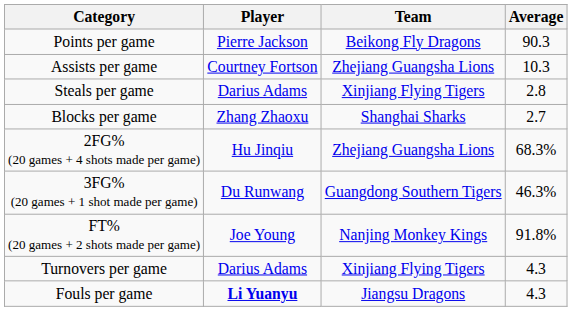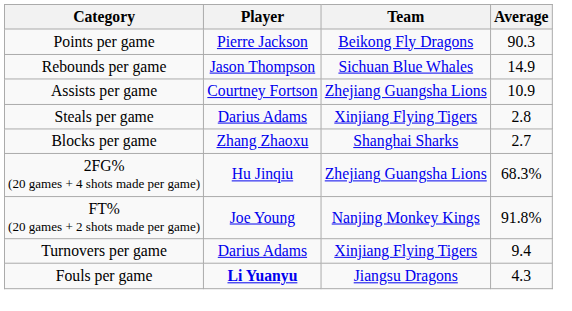+ row: Rebounds per game | Jason Thompson | Sichuan Blue Whales | 14.9
Assists per game | Average: 10.3 -> 10.9
- row: 3FG% (20 games + 1 shot made per game) | Du Runwang | Guangdong Southern Tigers | 46.3%
Turnovers per game | Average: 4.3 -> 9.4
